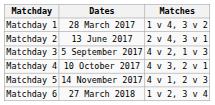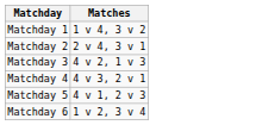- column: Dates | 28 March 2017 | 13 June 2017 | 5 September 2017 | 10 October 2017 | 14 November 2017 | 27 March 2018
